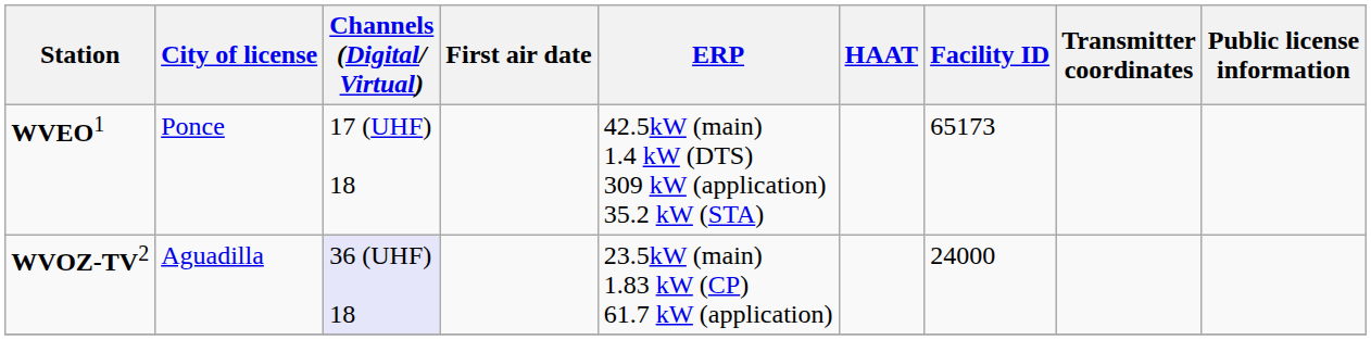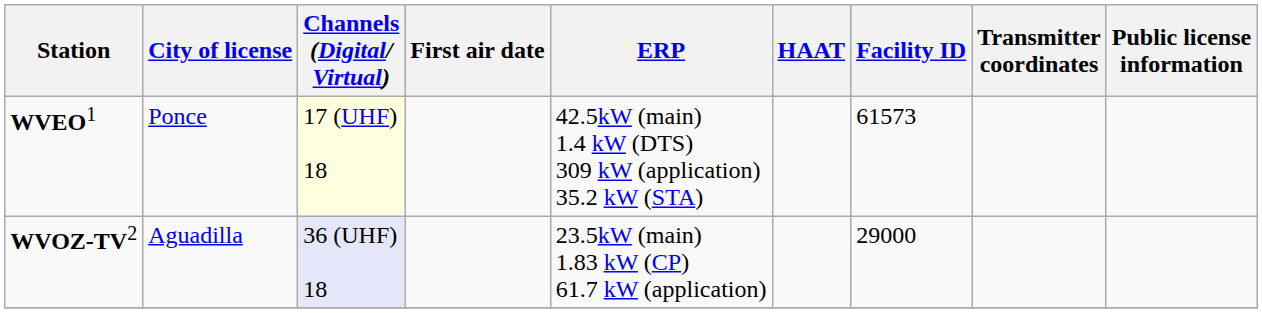WVEO1 | Channels (Digital/ Virtual): no background -> lightyellow background
WVEO1 | Facility ID: 65173 -> 61573
WVOZ-TV2 | Facility ID: 24000 -> 29000
